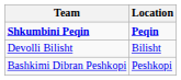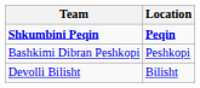rows swapped: Bashkimi Dibran Peshkopi <-> Devolli Bilisht
